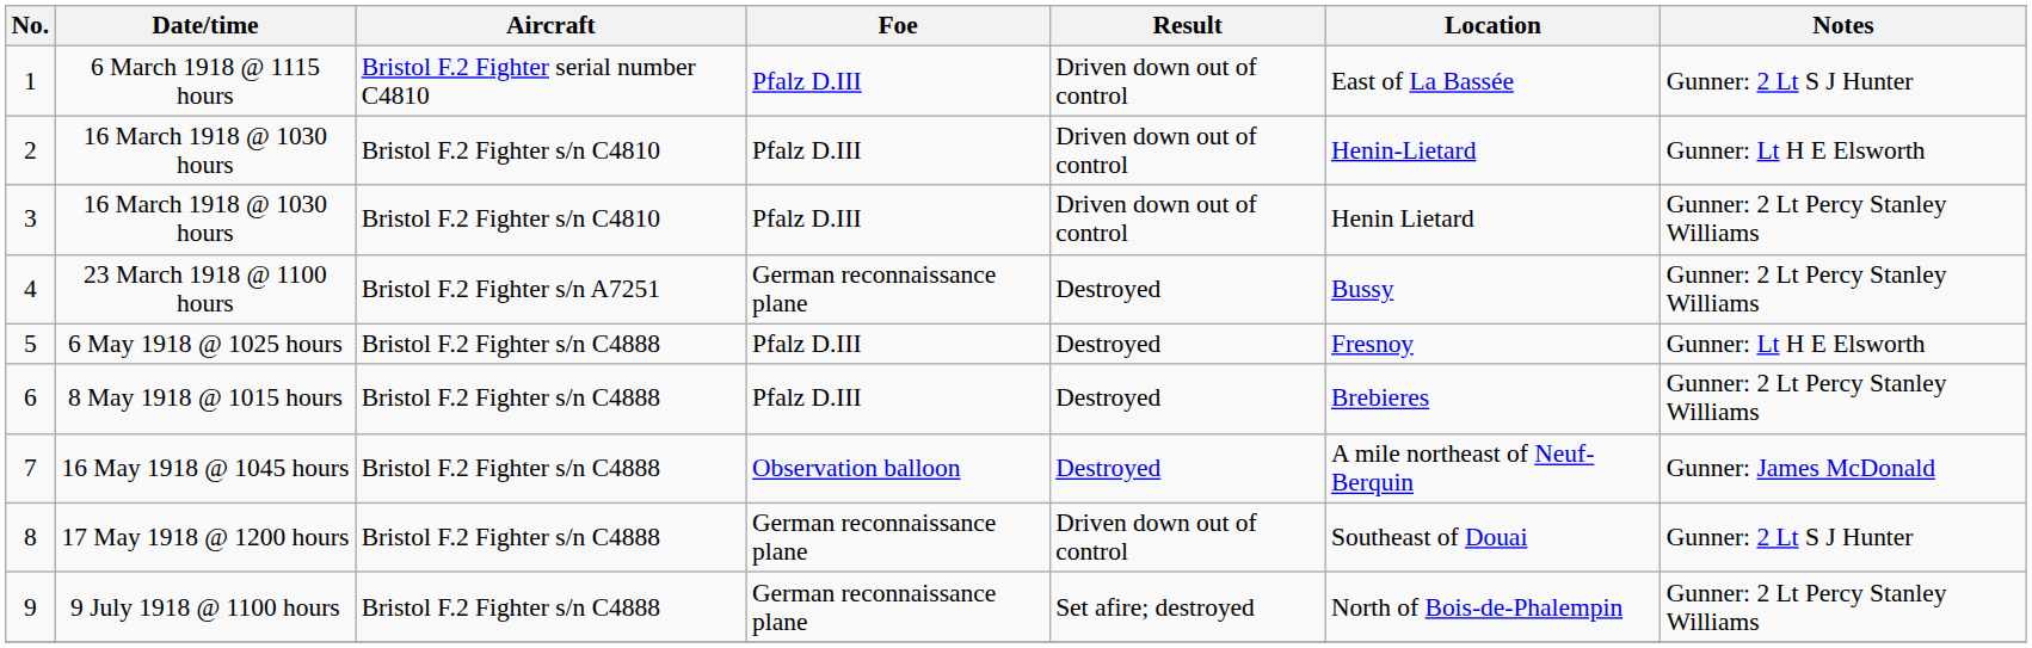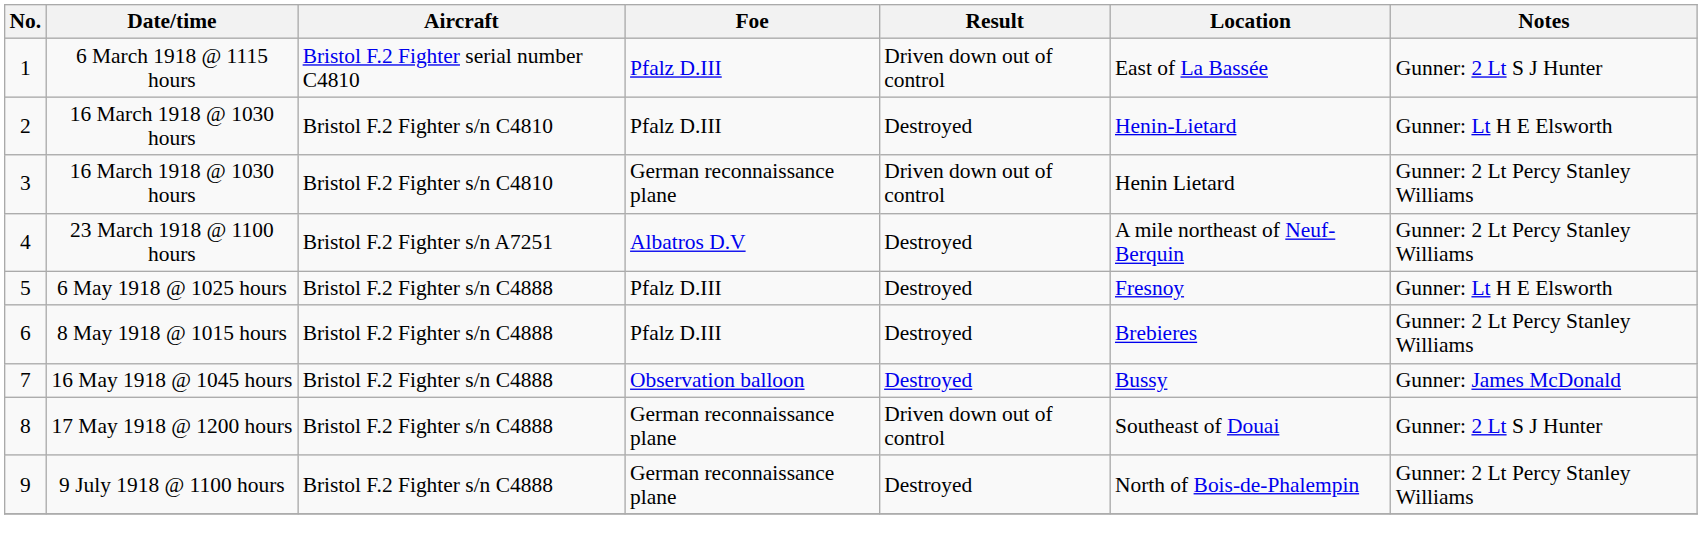2 | Result: Driven down out of control -> Destroyed
3 | Foe: Pfalz D.III -> German reconnaissance plane
4 | Foe: German reconnaissance plane -> Albatros D.V
4 | Location: Bussy -> A mile northeast of Neuf-Berquin
7 | Location: A mile northeast of Neuf-Berquin -> Bussy
9 | Result: Set afire; destroyed -> Destroyed
